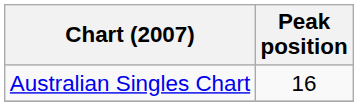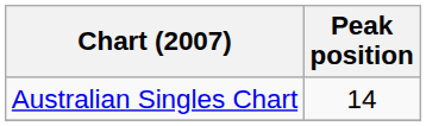Australian Singles Chart | Peak position: 16 -> 14
